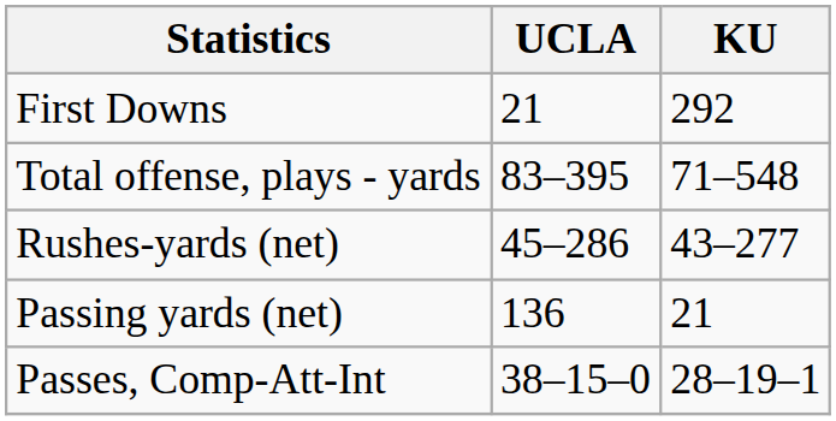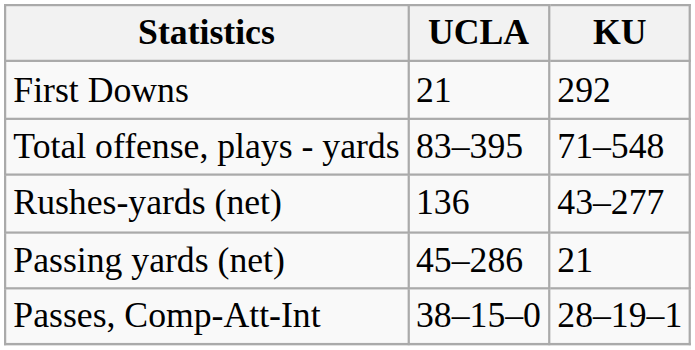Rushes-yards (net) | UCLA: 45–286 -> 136
Passing yards (net) | UCLA: 136 -> 45–286
